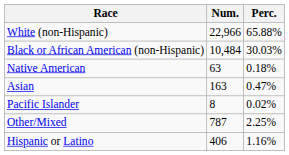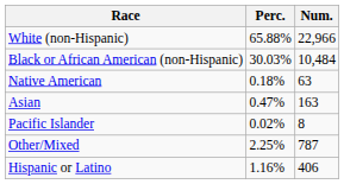columns swapped: Num. <-> Perc.
